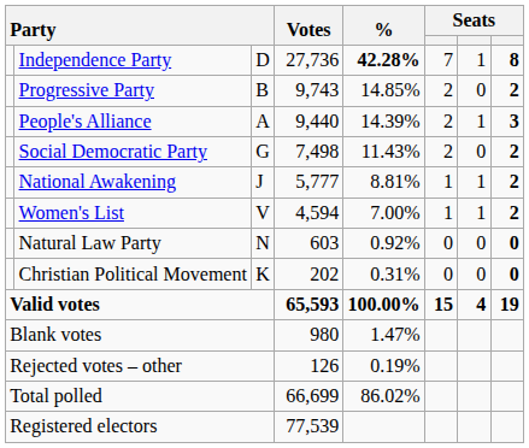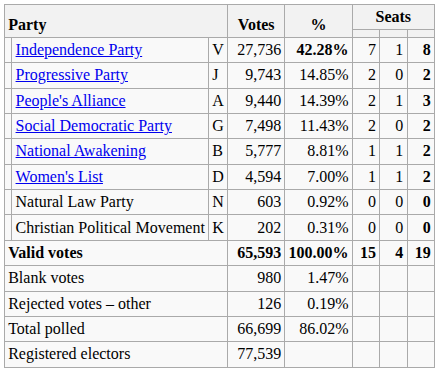Independence Party | column 3: D -> V
Progressive Party | column 3: B -> J
National Awakening | column 3: J -> B
Women's List | column 3: V -> D
